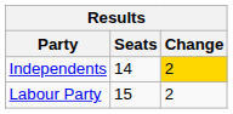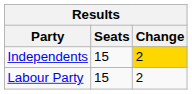Independents | Seats: 14 -> 15
